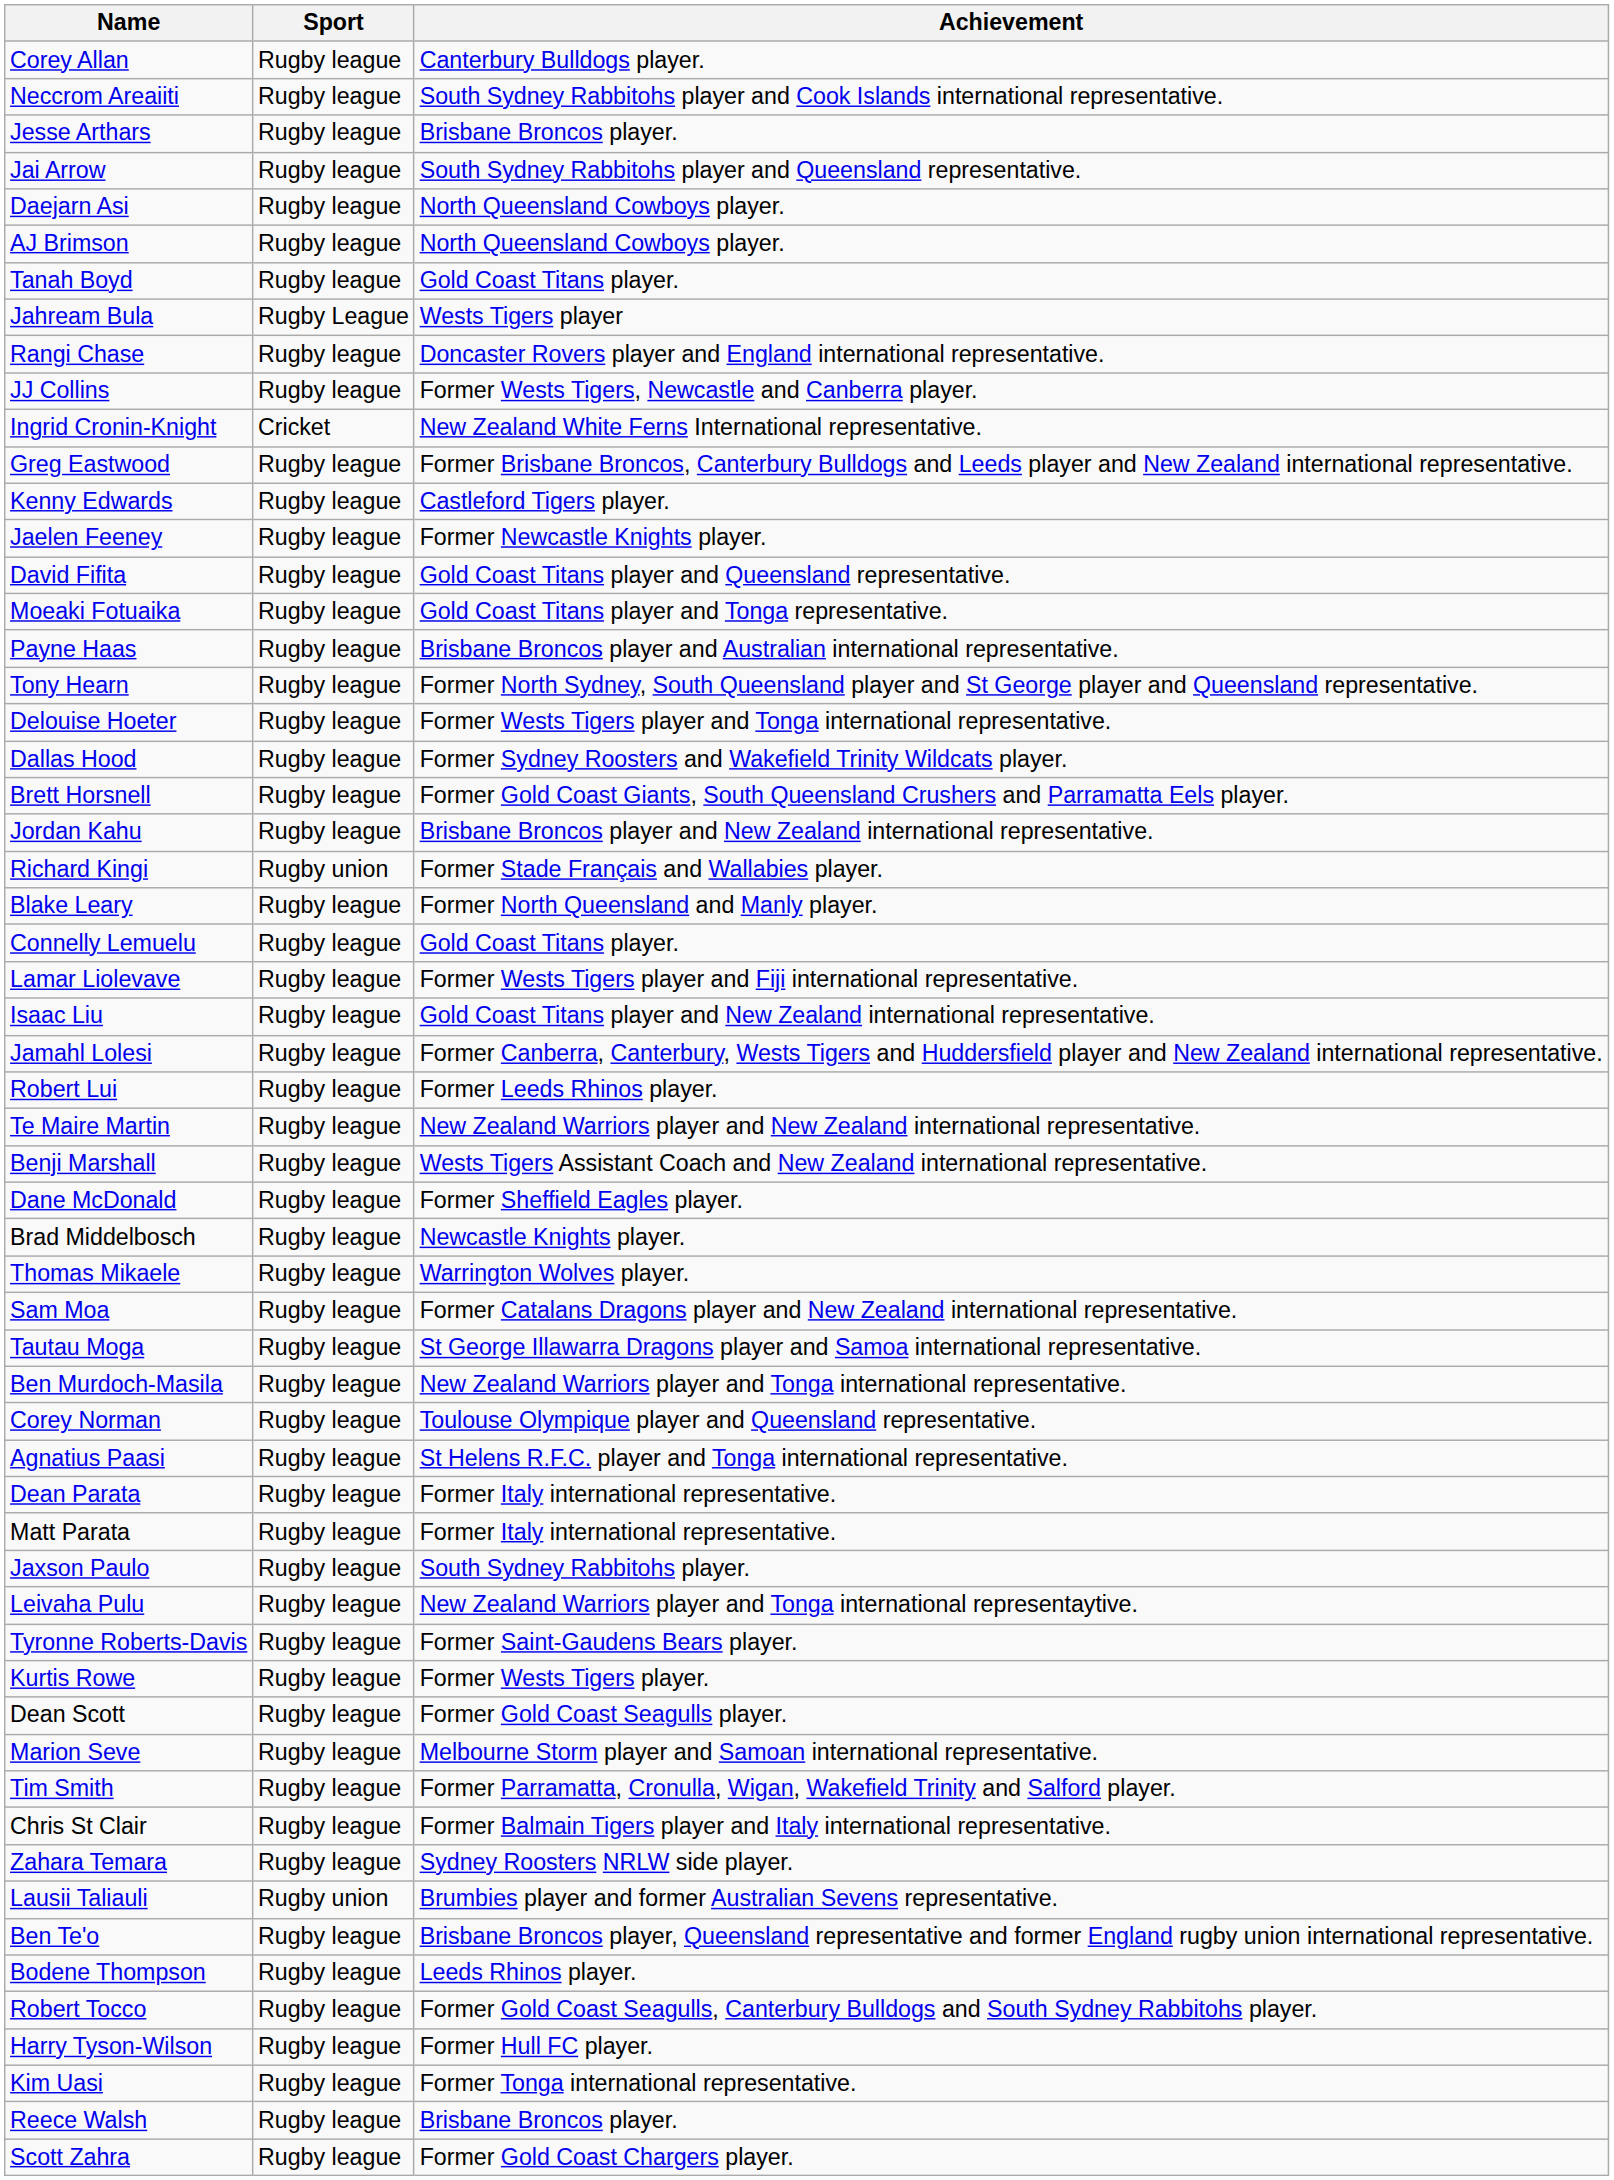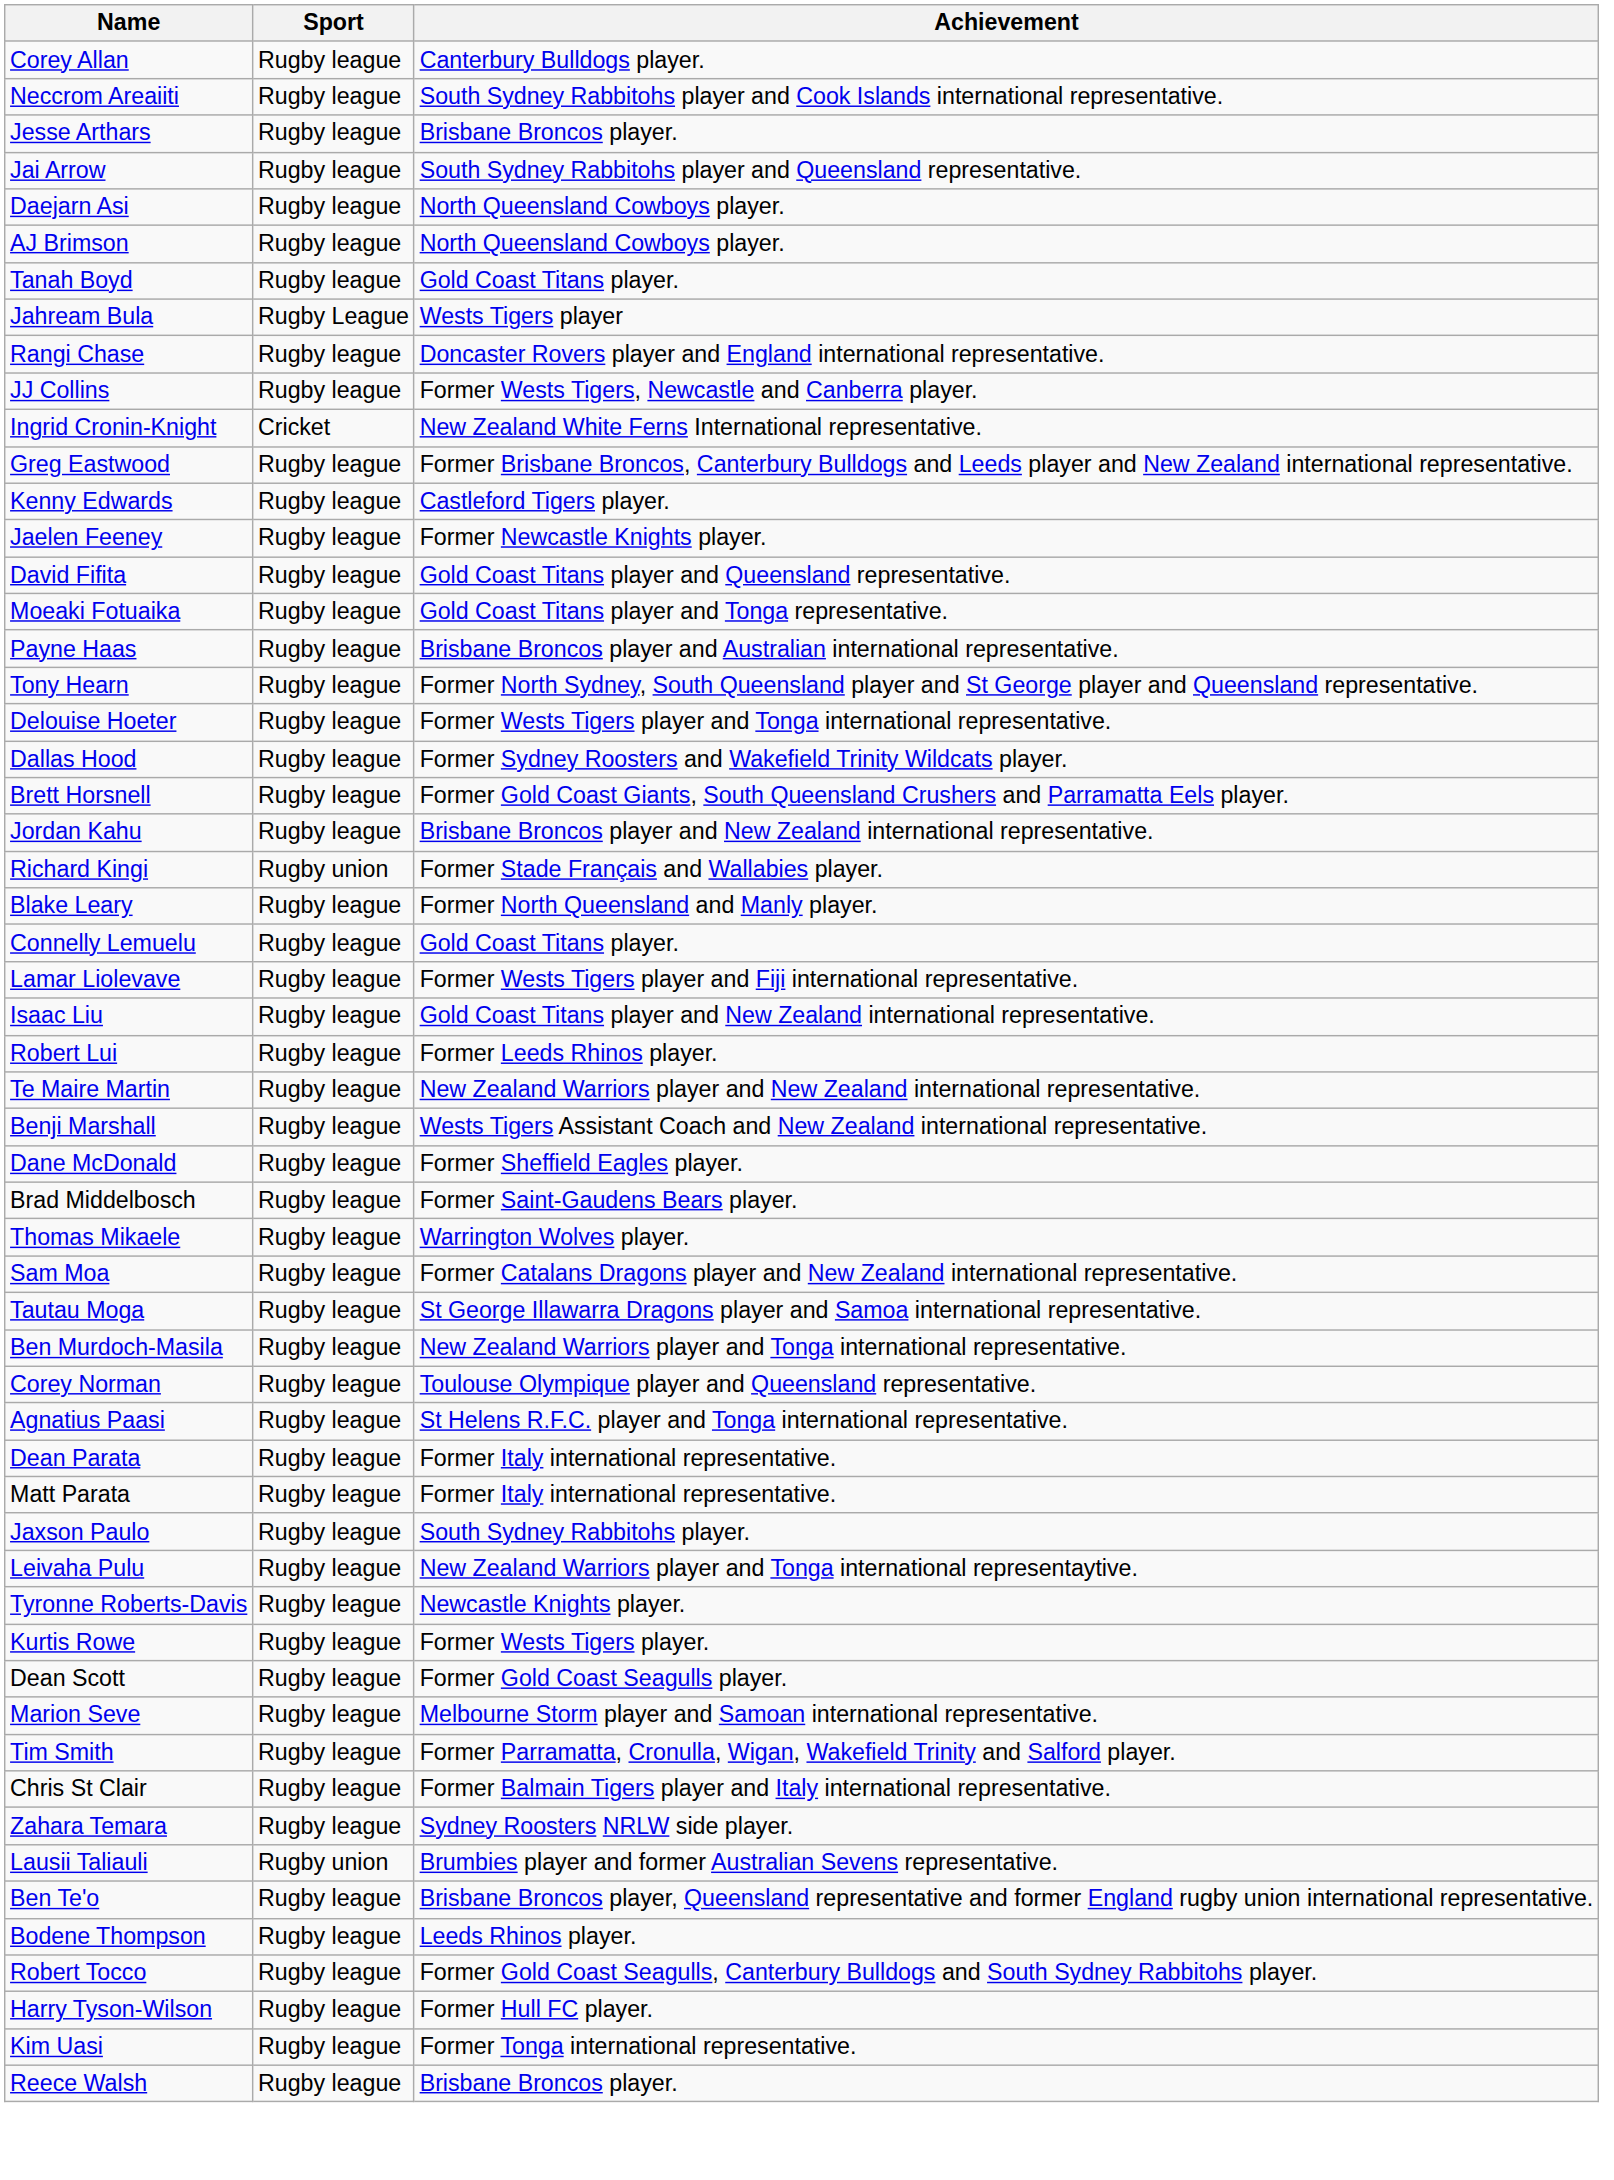- row: Jamahl Lolesi | Rugby league | Former Canberra, Canterbury, Wests Tigers and Huddersfield player and New Zealand international representative.
Brad Middelbosch | Achievement: Newcastle Knights player. -> Former Saint-Gaudens Bears player.
Tyronne Roberts-Davis | Achievement: Former Saint-Gaudens Bears player. -> Newcastle Knights player.
- row: Scott Zahra | Rugby league | Former Gold Coast Chargers player.
